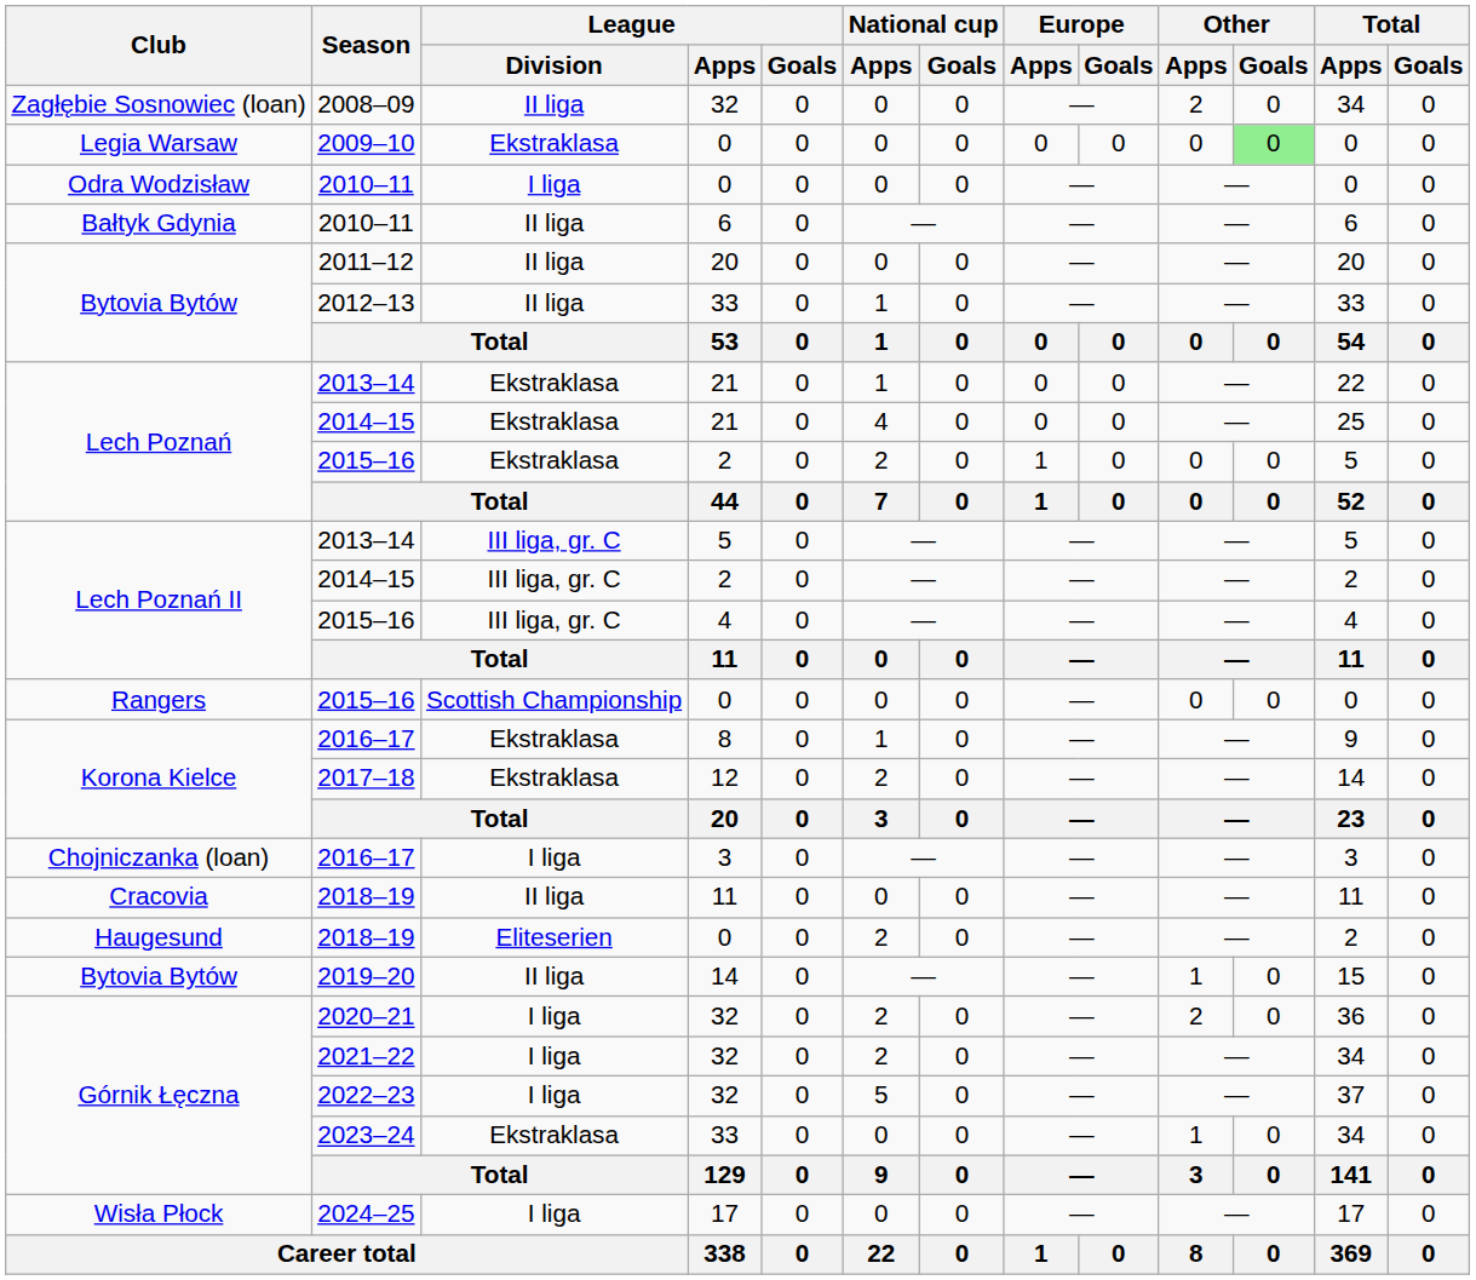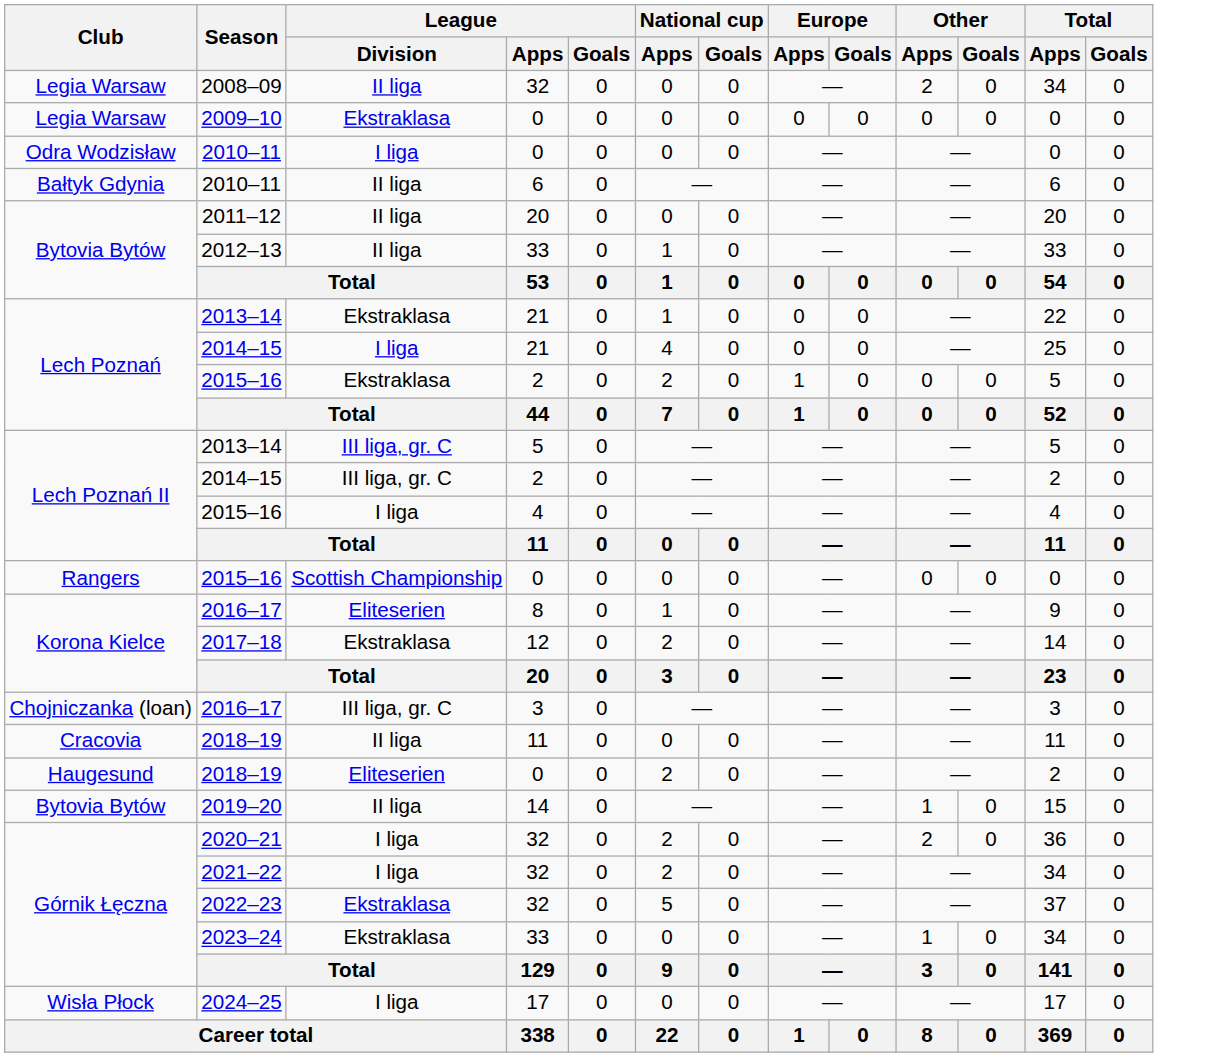2008–09 | Club: Zagłębie Sosnowiec (loan) -> Legia Warsaw
2009–10 | Other / Goals: lightgreen background -> no background
2014–15 / 21 | League / Division: Ekstraklasa -> I liga
2015–16 / 4 | League / Division: III liga, gr. C -> I liga
2016–17 / 8 | League / Division: Ekstraklasa -> Eliteserien
2016–17 / 3 | League / Division: I liga -> III liga, gr. C
2022–23 | League / Division: I liga -> Ekstraklasa
